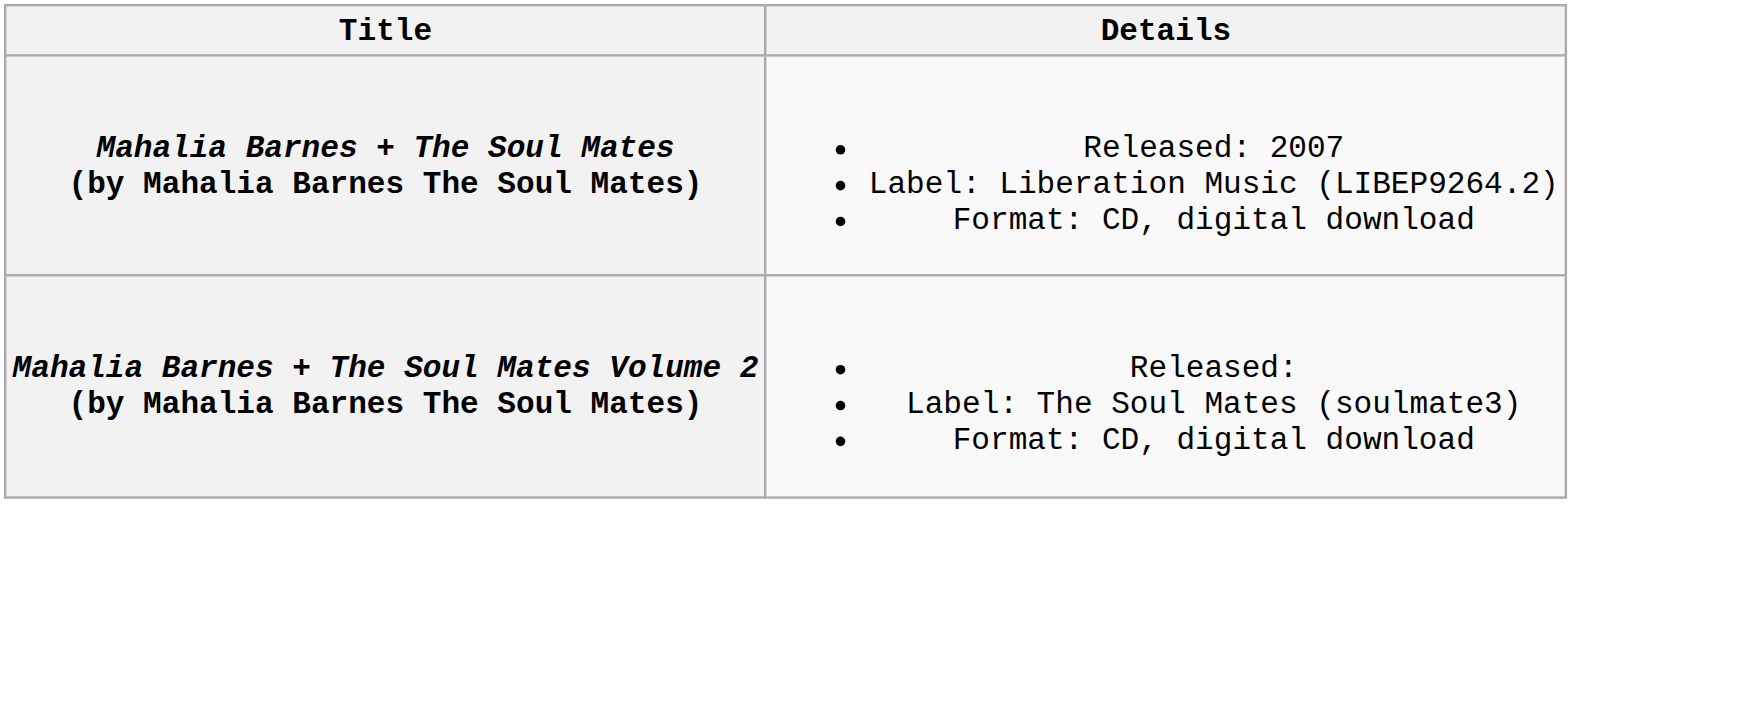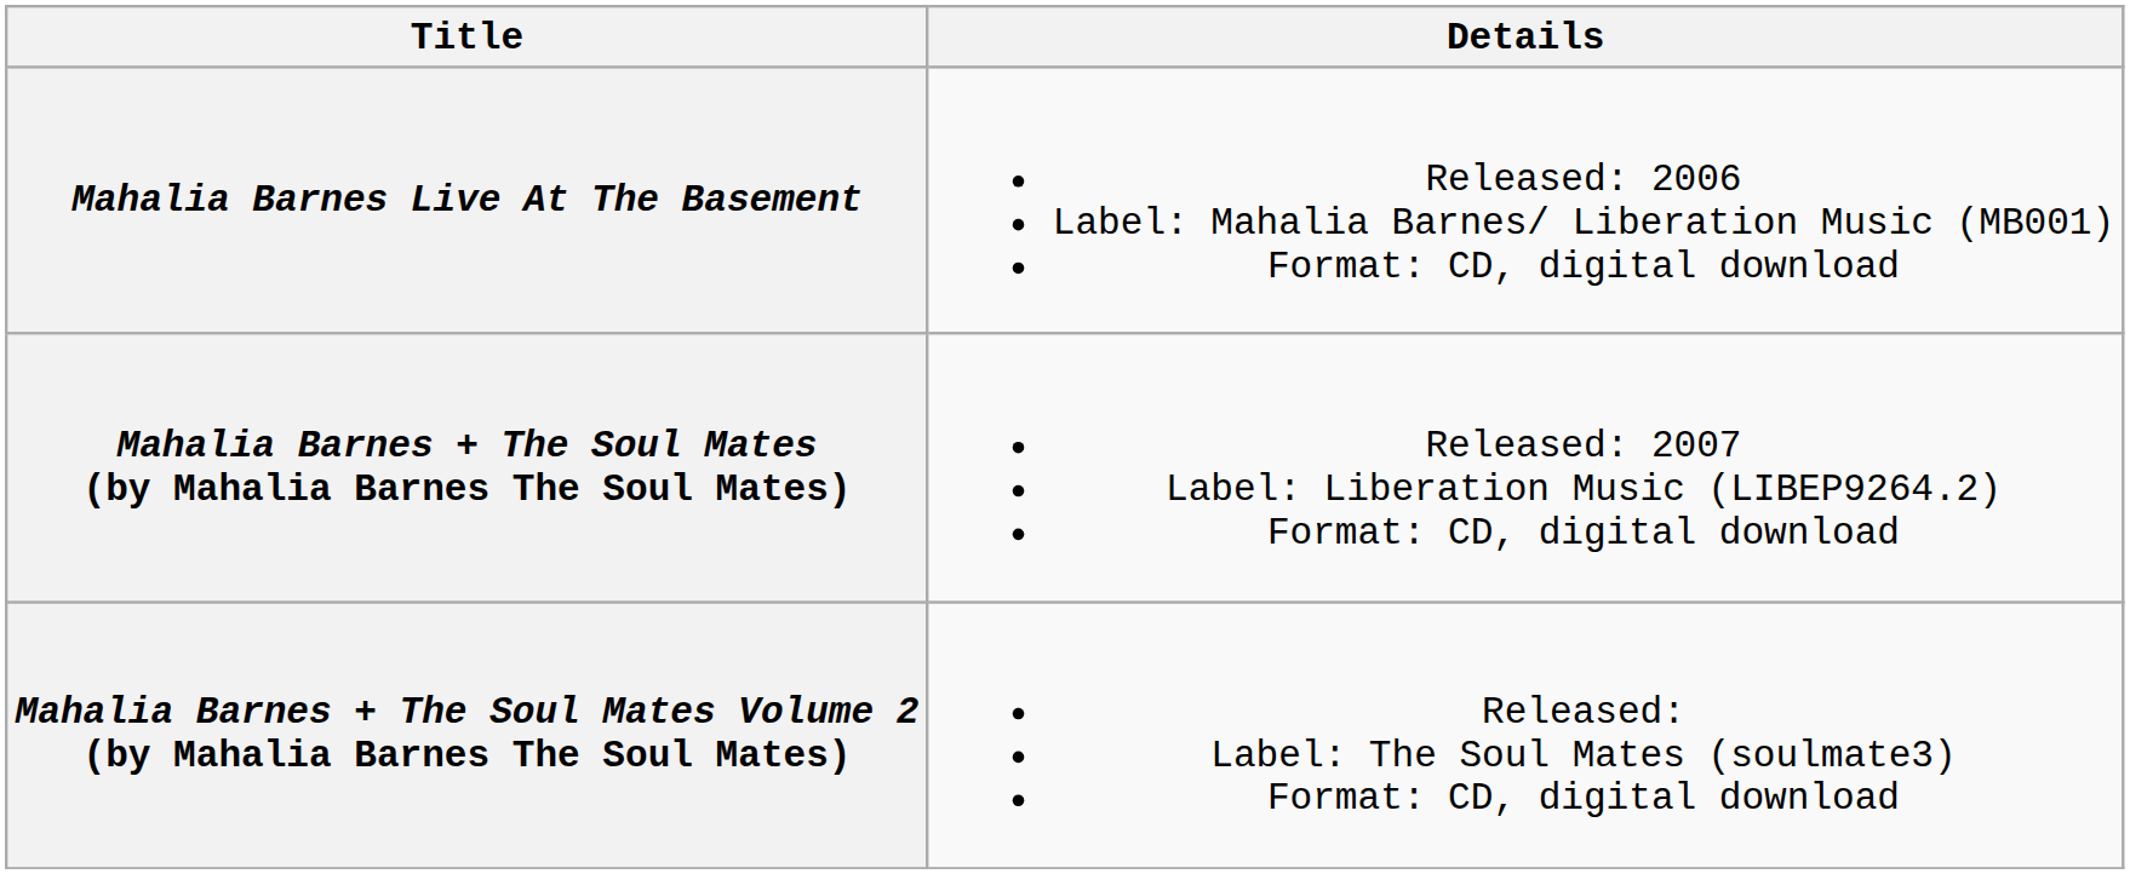+ row: Mahalia Barnes Live At The Basement | Released: 2006 Label: Mahalia Barnes/ Liberation Music (MB001) Format: CD, digital download
